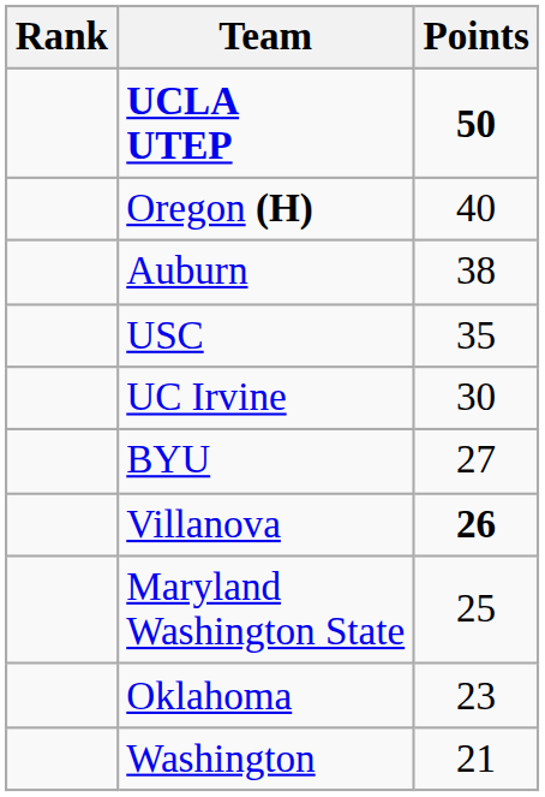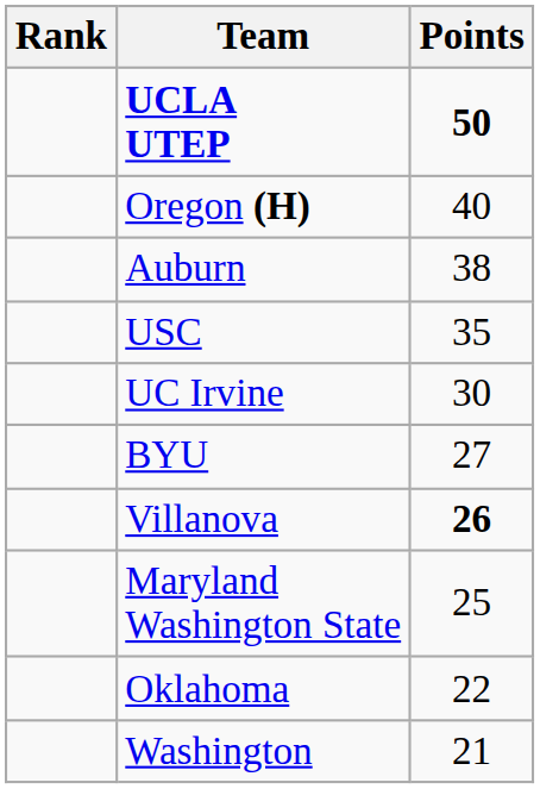Oklahoma | Points: 23 -> 22
